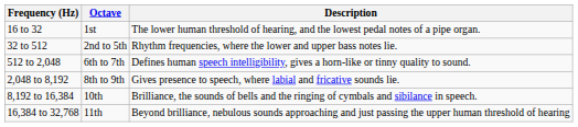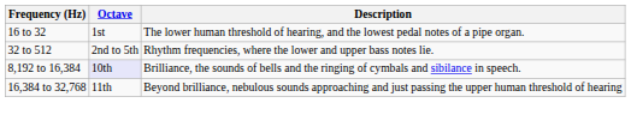- row: 512 to 2,048 | 6th to 7th | Defines human speech intelligibility, gives a horn-like or tinny quality to sound.
- row: 2,048 to 8,192 | 8th to 9th | Gives presence to speech, where labial and fricative sounds lie.
8,192 to 16,384 | Octave: no background -> lavender background
